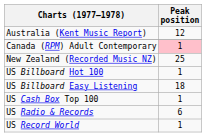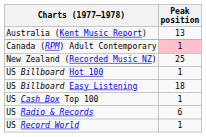Australia (Kent Music Report) | Peak position: 12 -> 13
